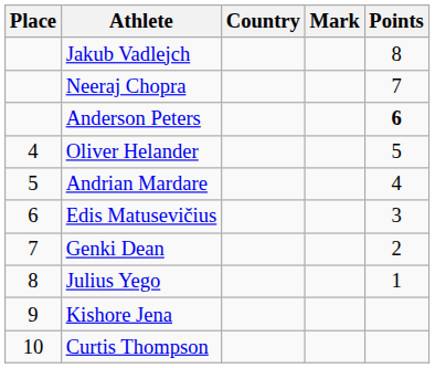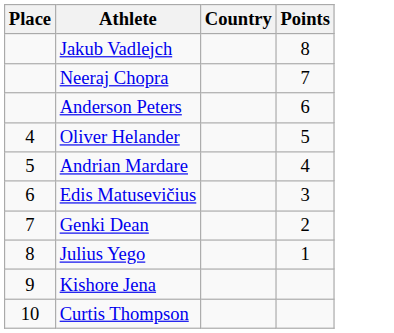- column: Mark
Anderson Peters | Points: bold -> normal
